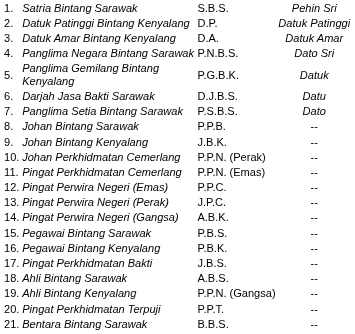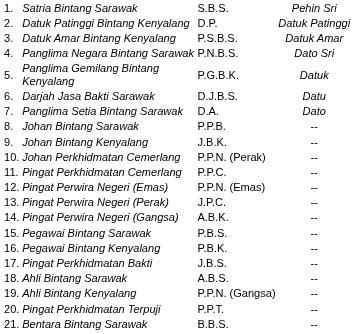Datuk Amar Bintang Kenyalang | column 3: D.A. -> P.S.B.S.
Panglima Setia Bintang Sarawak | column 3: P.S.B.S. -> D.A.
Pingat Perkhidmatan Cemerlang | column 3: P.P.N. (Emas) -> P.P.C.
Pingat Perwira Negeri (Emas) | column 3: P.P.C. -> P.P.N. (Emas)
